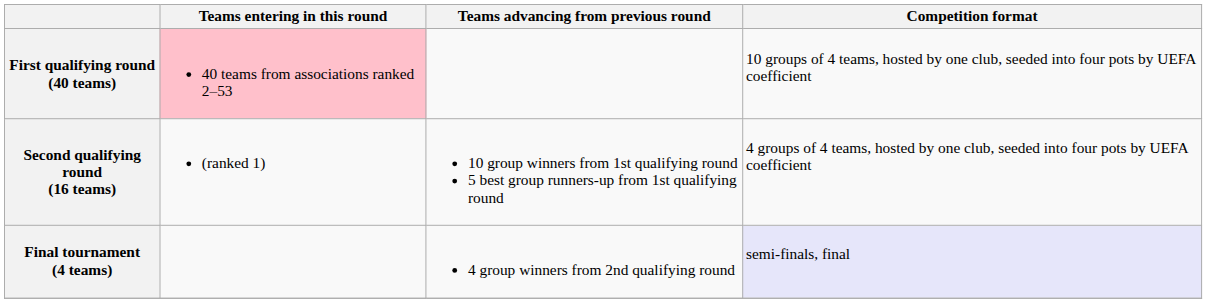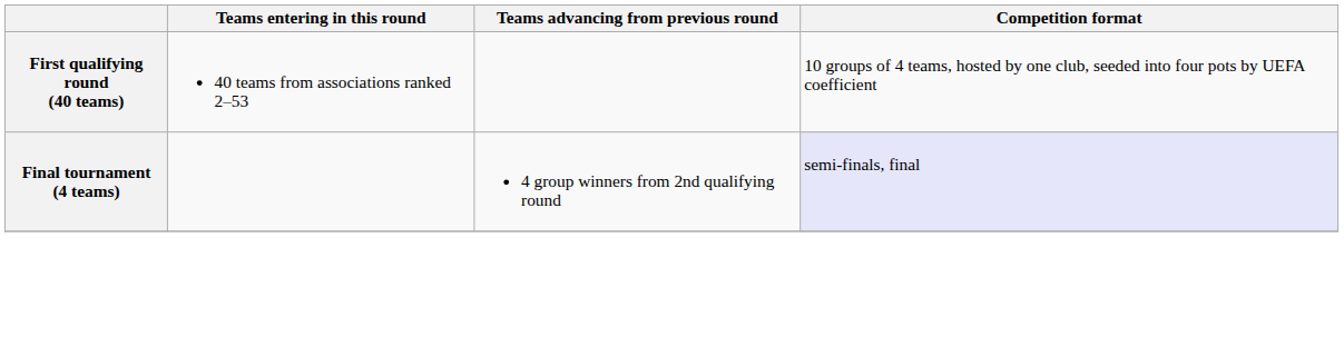First qualifying round (40 teams) | Teams entering in this round: pink background -> no background
- row: Second qualifying round (16 teams) | (ranked 1) | 10 group winners from 1st qualifying round 5 best group runners-up from 1st qualifying round | 4 groups of 4 teams, hosted by one club, seeded into four pots by UEFA coefficient
